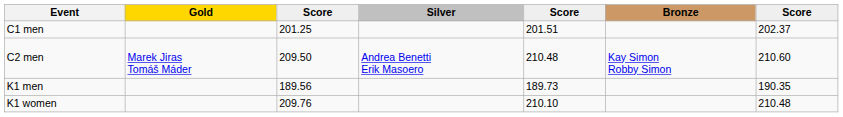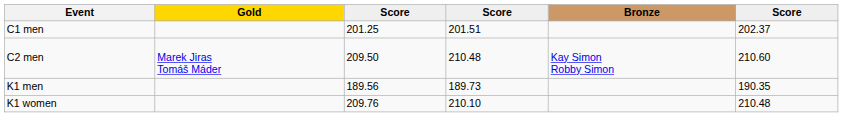- column: Silver | Andrea Benetti Erik Masoero
